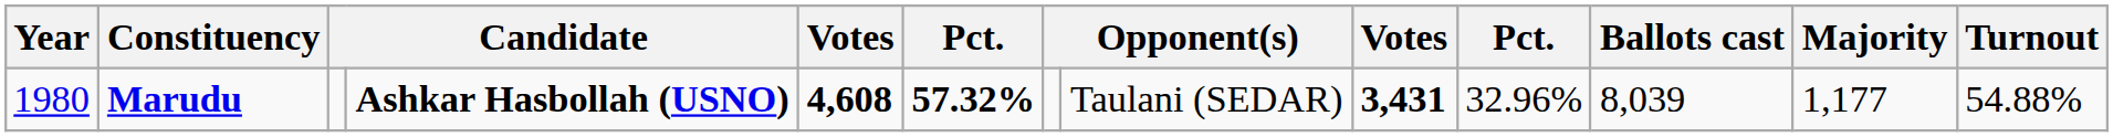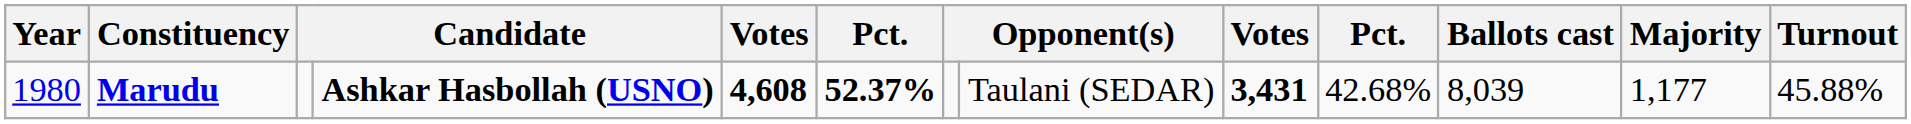Marudu | column 6: 57.32% -> 52.37%
Marudu | column 10: 32.96% -> 42.68%
Marudu | Turnout: 54.88% -> 45.88%
